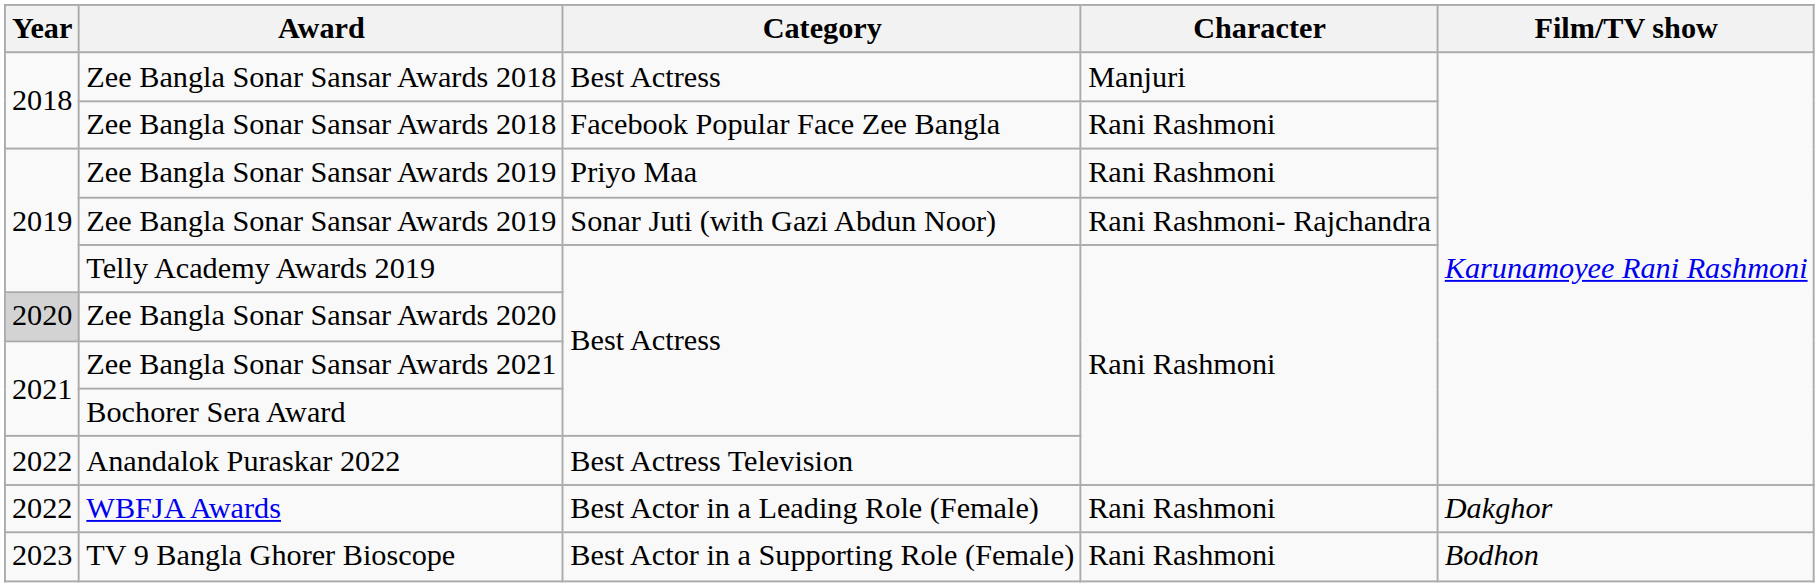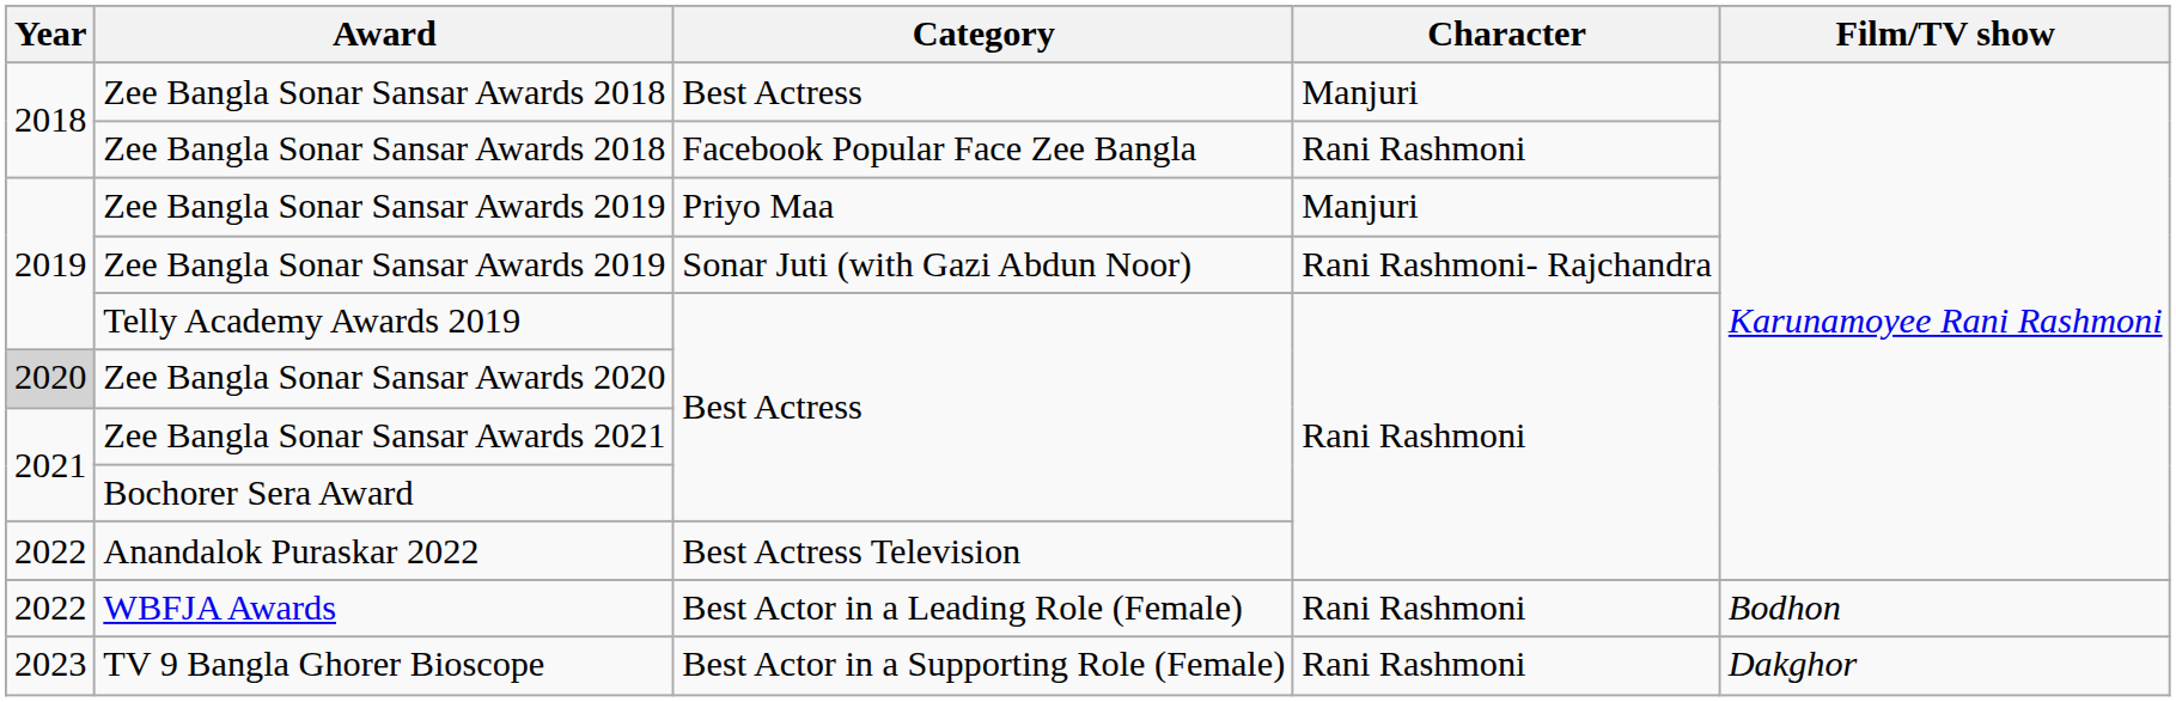Zee Bangla Sonar Sansar Awards 2019 / Priyo Maa | Character: Rani Rashmoni -> Manjuri
WBFJA Awards | Film/TV show: Dakghor -> Bodhon
TV 9 Bangla Ghorer Bioscope | Film/TV show: Bodhon -> Dakghor
